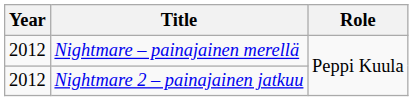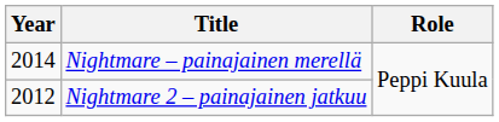Nightmare – painajainen merellä | Year: 2012 -> 2014
